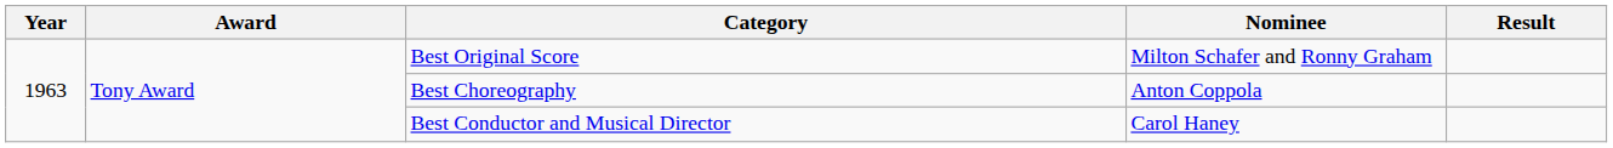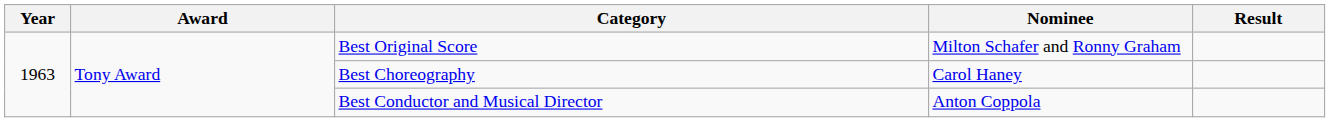Best Choreography | Nominee: Anton Coppola -> Carol Haney
Best Conductor and Musical Director | Nominee: Carol Haney -> Anton Coppola
